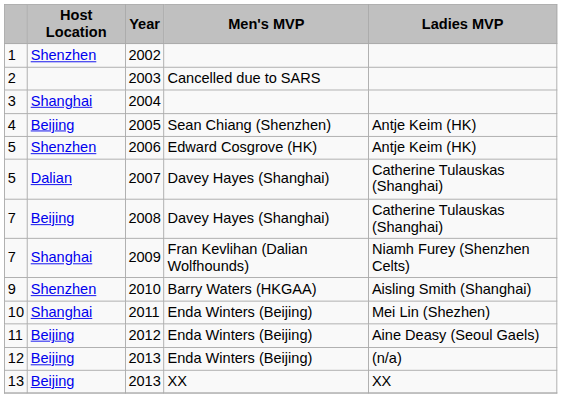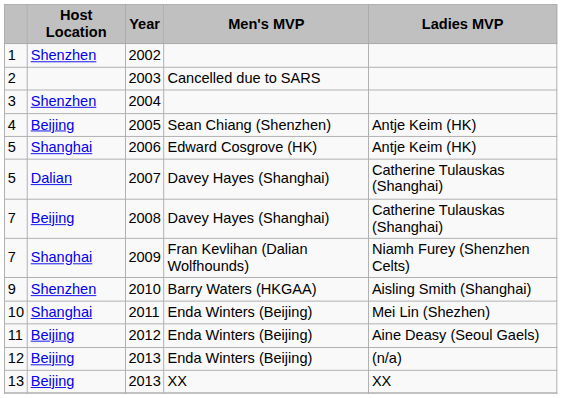2004 | Host Location: Shanghai -> Shenzhen
2006 | Host Location: Shenzhen -> Shanghai
